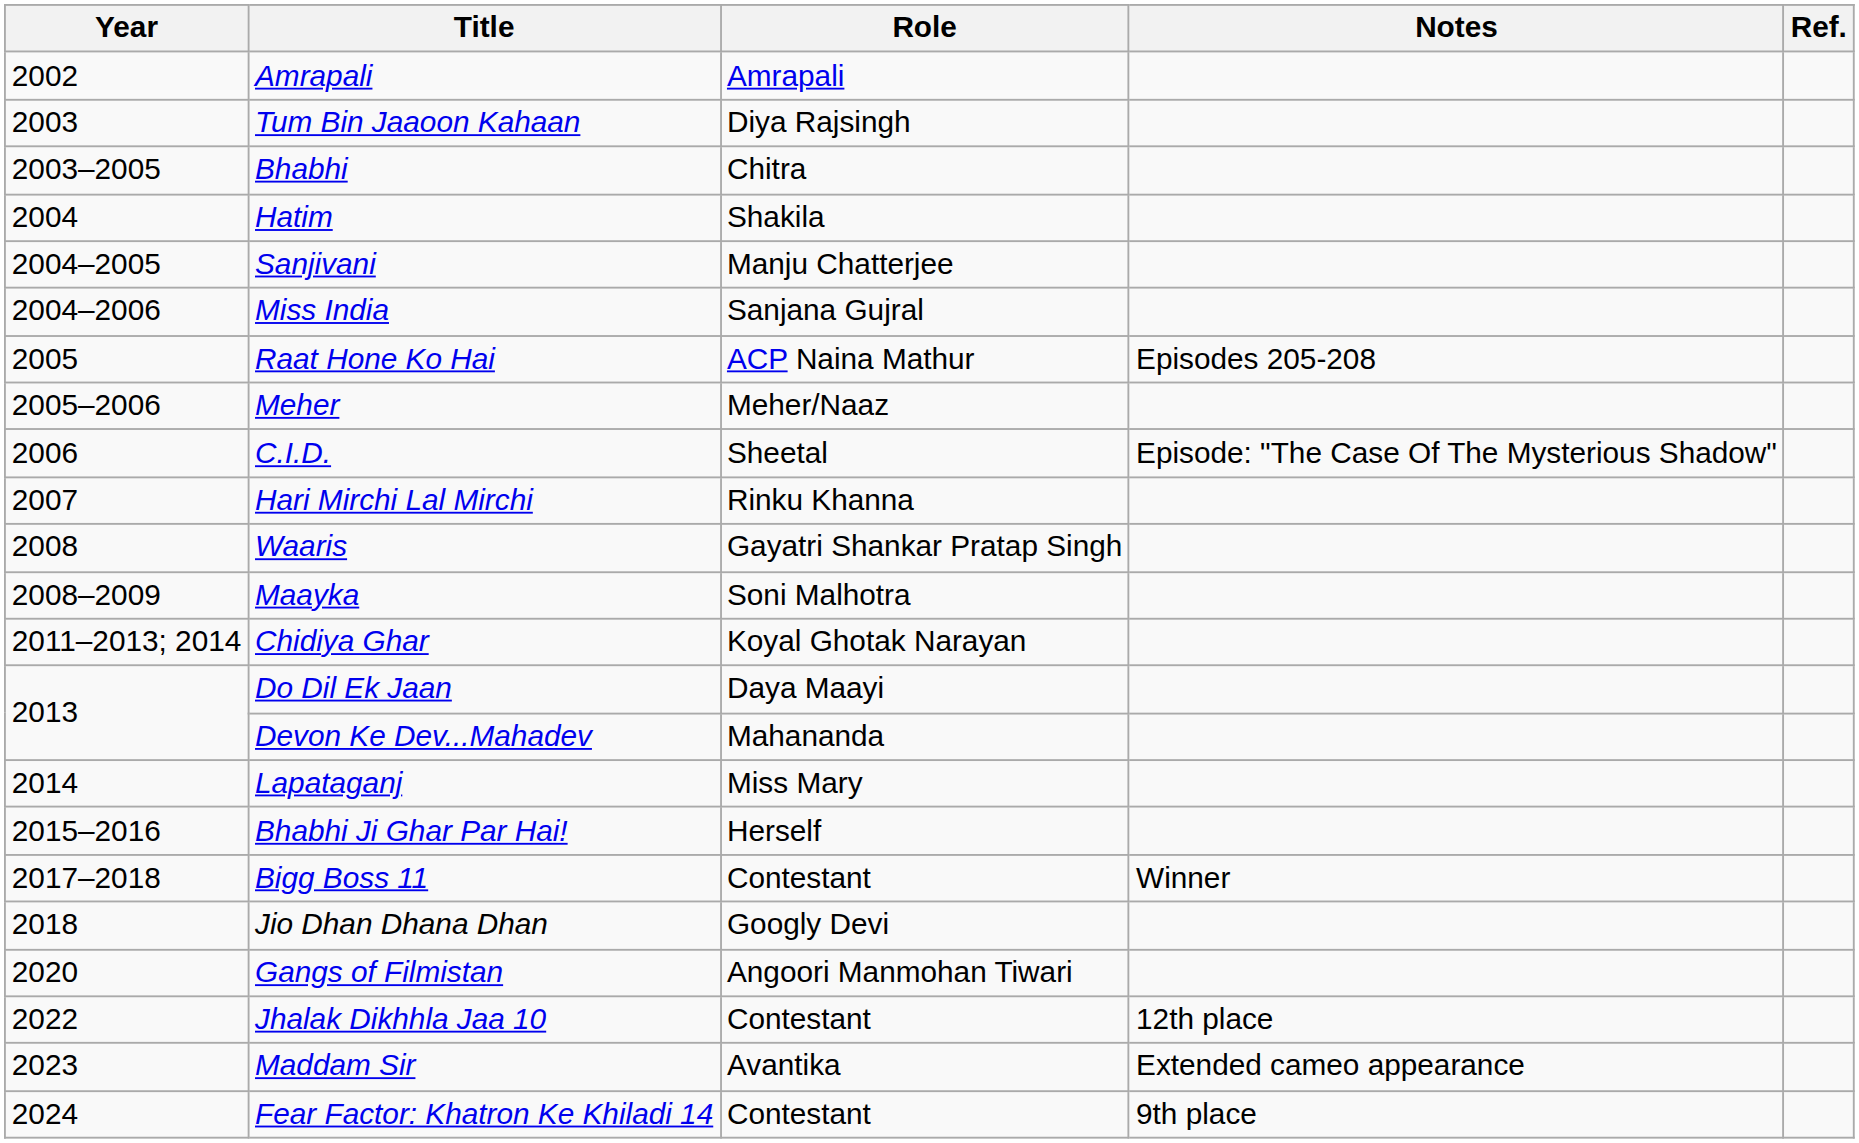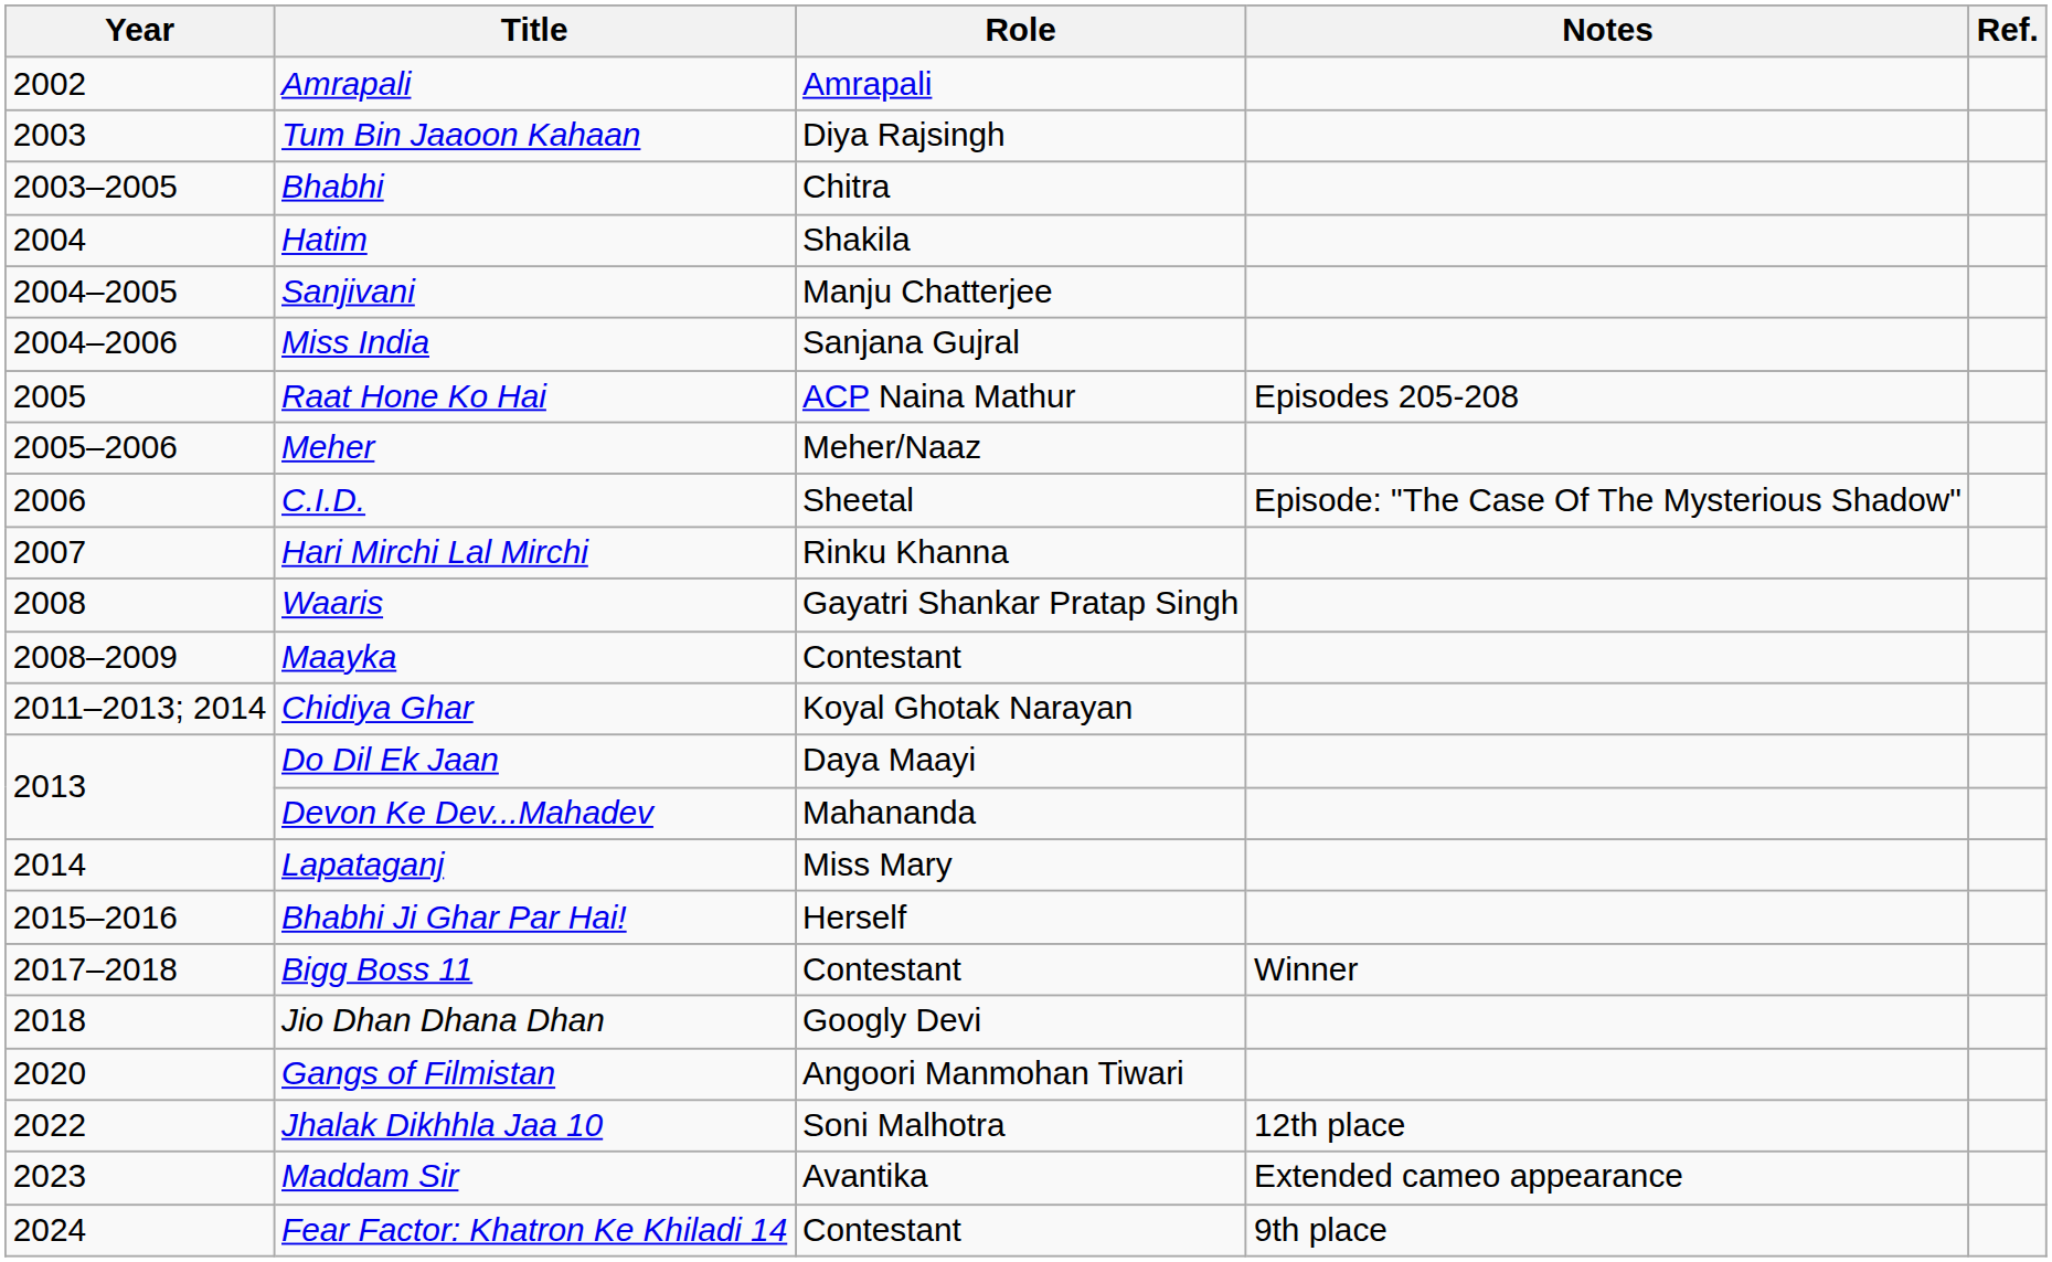Maayka | Role: Soni Malhotra -> Contestant
Jhalak Dikhhla Jaa 10 | Role: Contestant -> Soni Malhotra
